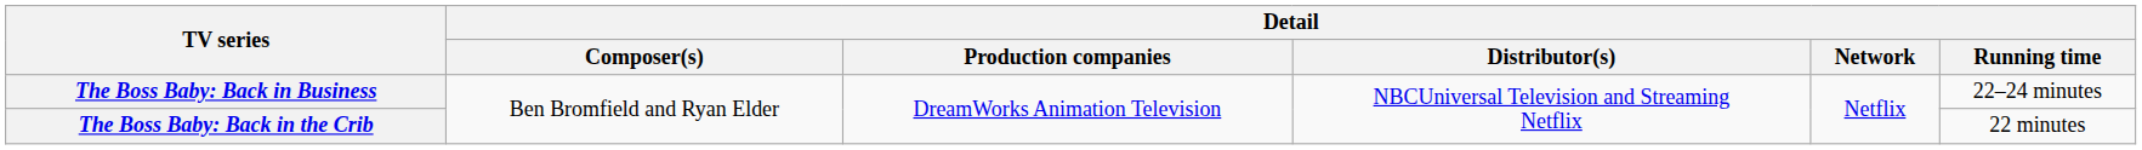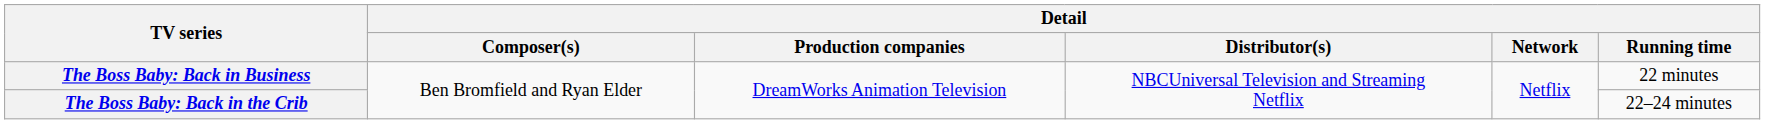The Boss Baby: Back in Business | Detail / Running time: 22–24 minutes -> 22 minutes
The Boss Baby: Back in the Crib | Detail / Running time: 22 minutes -> 22–24 minutes
